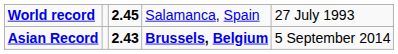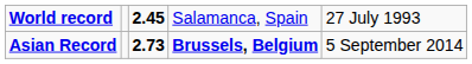Asian Record | column 3: 2.43 -> 2.73
